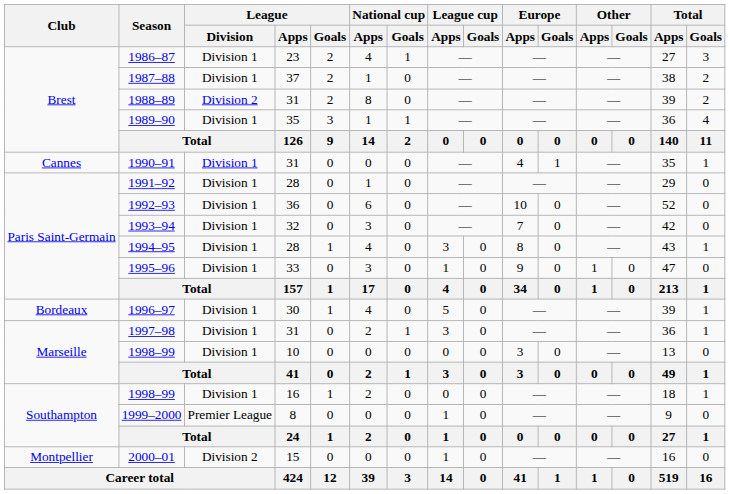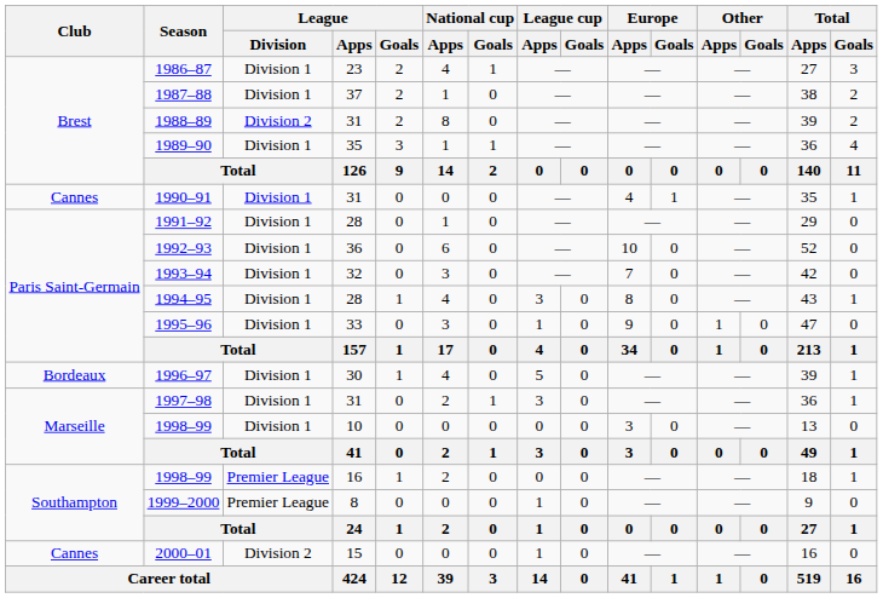1998–99 / 16 | League / Division: Division 1 -> Premier League
2000–01 | Club: Montpellier -> Cannes
